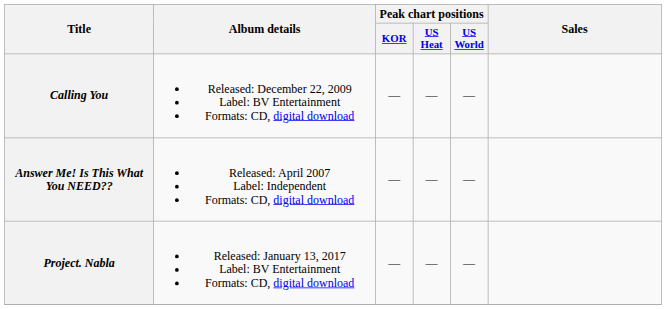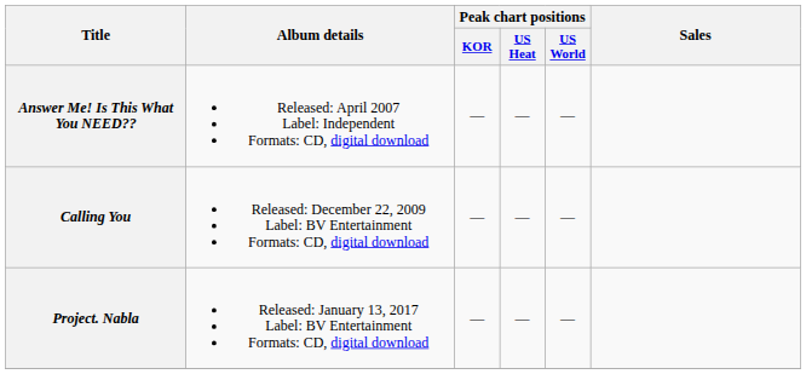rows swapped: Answer Me! Is This What You NEED?? <-> Calling You
